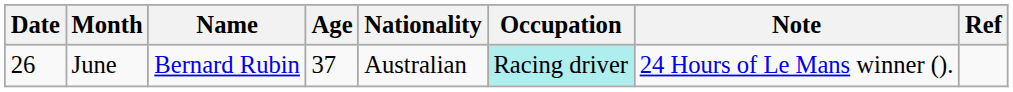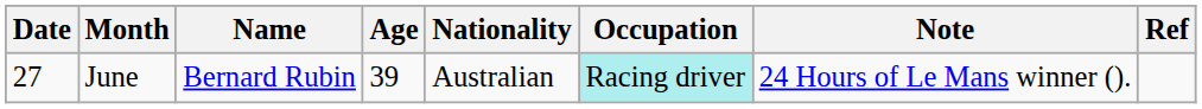June | Date: 26 -> 27
June | Age: 37 -> 39
